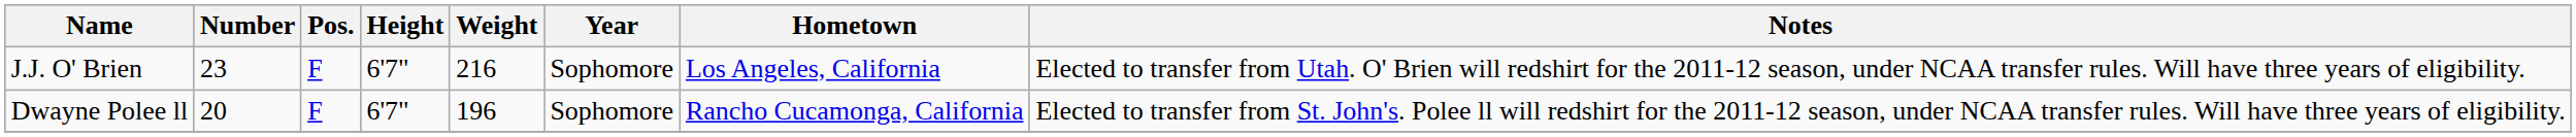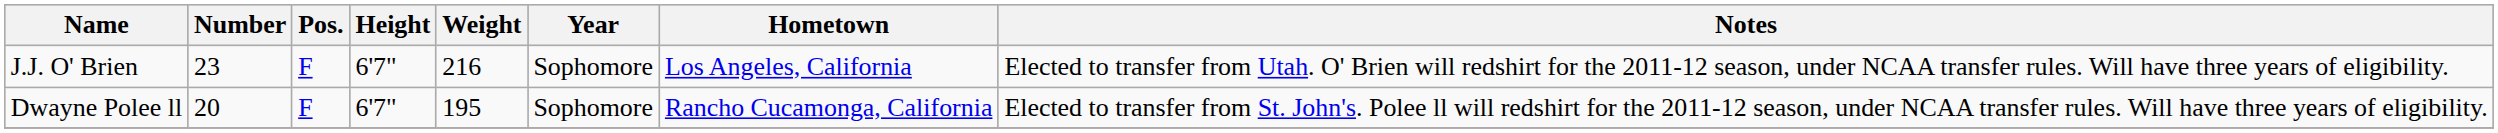Dwayne Polee ll | Weight: 196 -> 195
